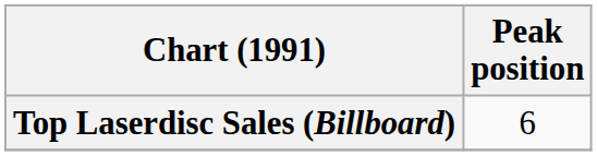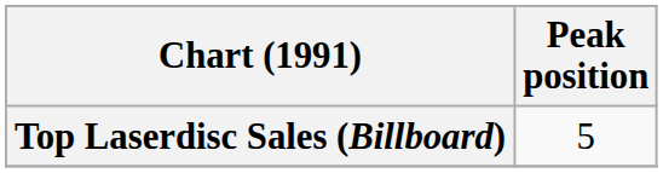Top Laserdisc Sales (Billboard) | Peak position: 6 -> 5
